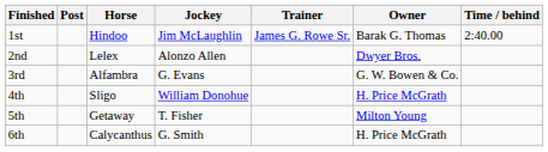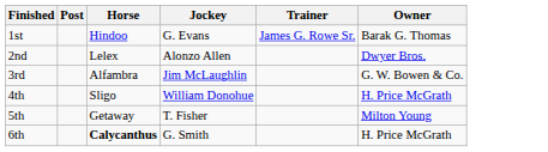- column: Time / behind | 2:40.00
1st | Jockey: Jim McLaughlin -> G. Evans
3rd | Jockey: G. Evans -> Jim McLaughlin
6th | Horse: normal -> bold
